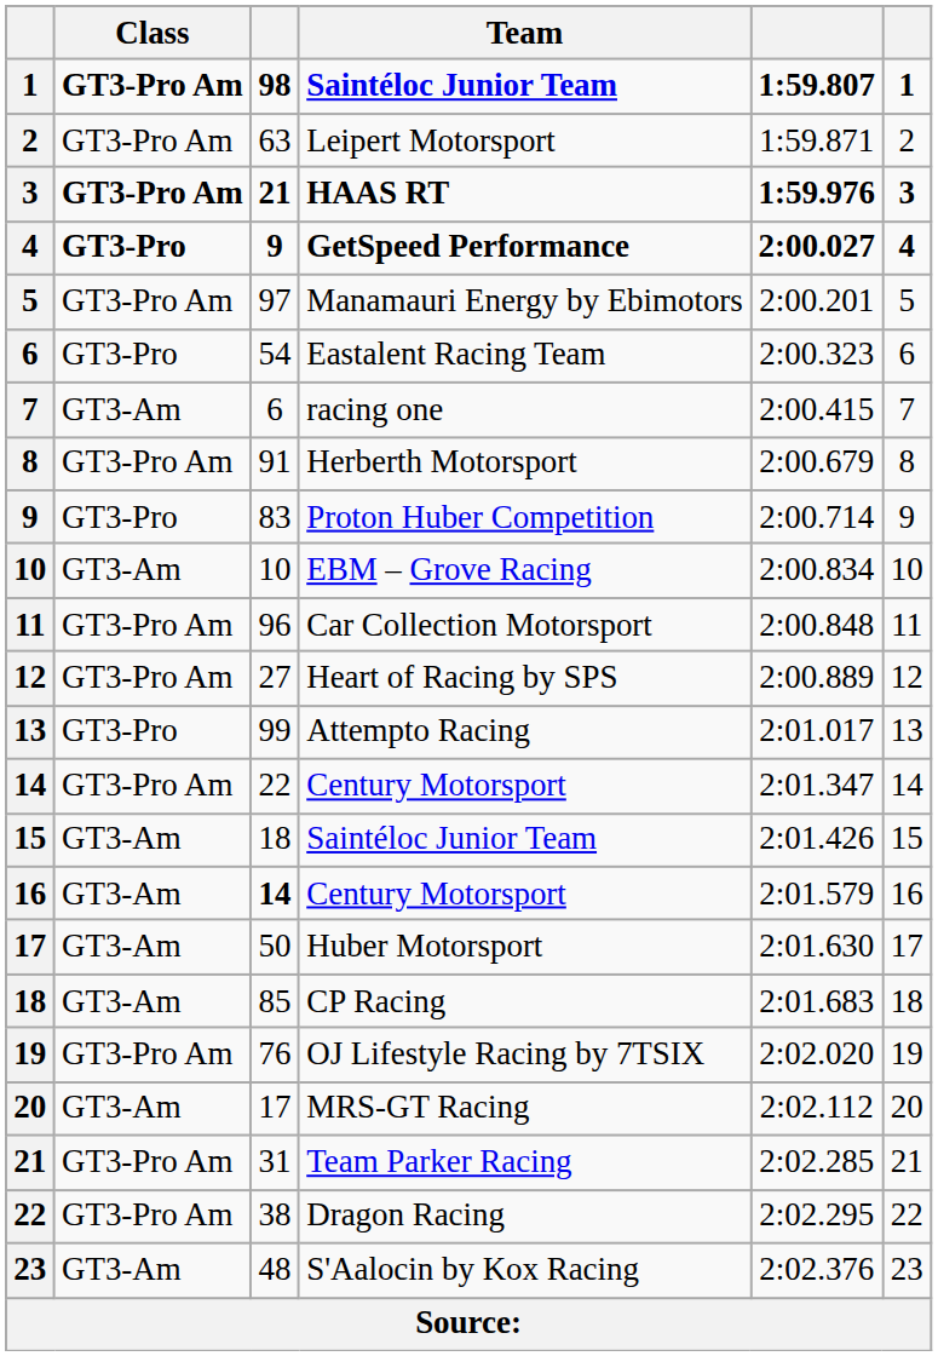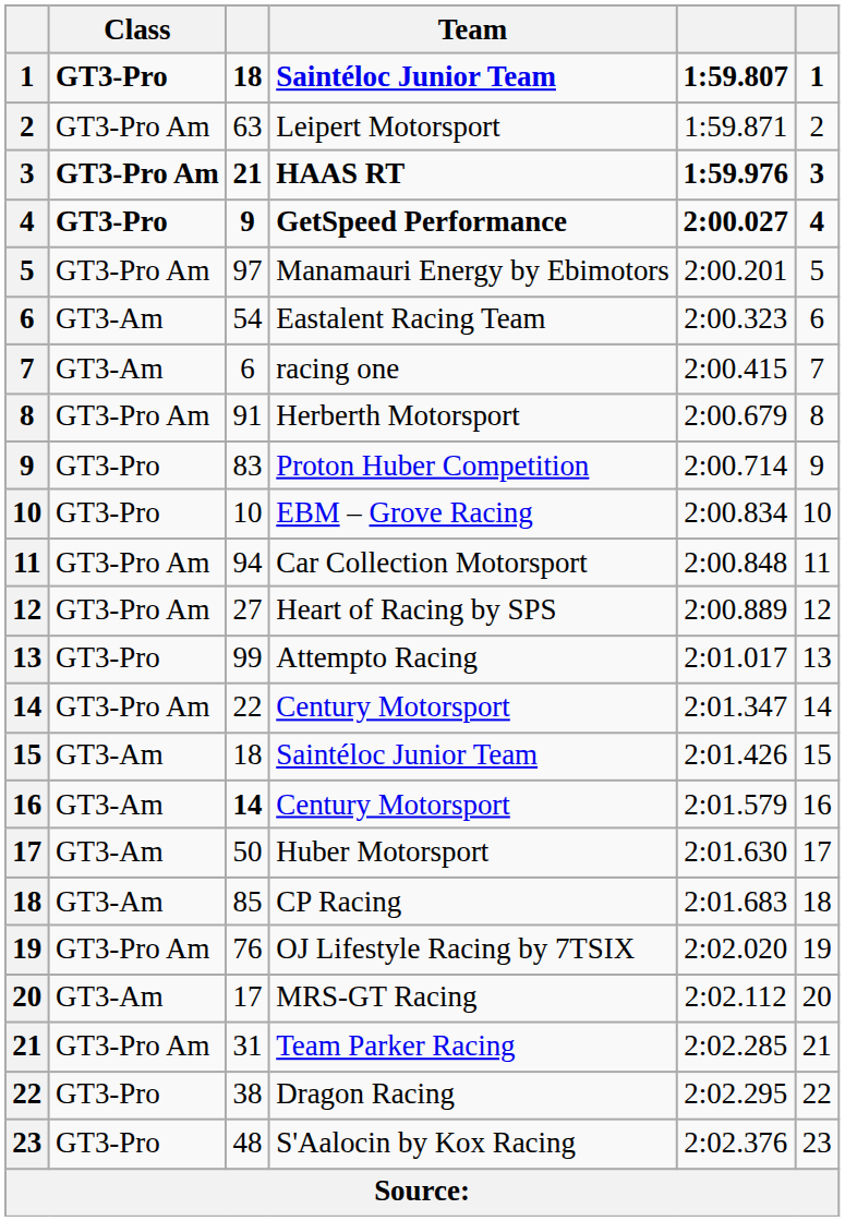1 / Saintéloc Junior Team | Class: GT3-Pro Am -> GT3-Pro
1 / Saintéloc Junior Team | column 3: 98 -> 18
Eastalent Racing Team | Class: GT3-Pro -> GT3-Am
EBM – Grove Racing | Class: GT3-Am -> GT3-Pro
Car Collection Motorsport | column 3: 96 -> 94
Dragon Racing | Class: GT3-Pro Am -> GT3-Pro
S'Aalocin by Kox Racing | Class: GT3-Am -> GT3-Pro
